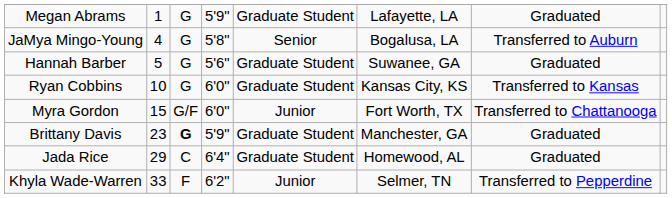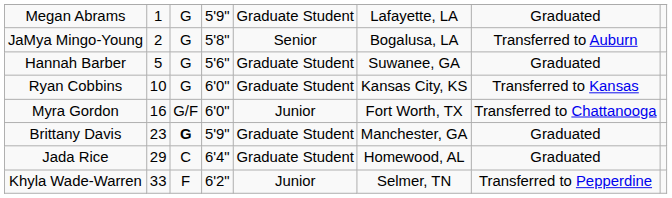JaMya Mingo-Young | column 2: 4 -> 2
Myra Gordon | column 2: 15 -> 16
